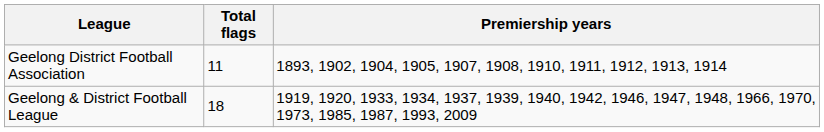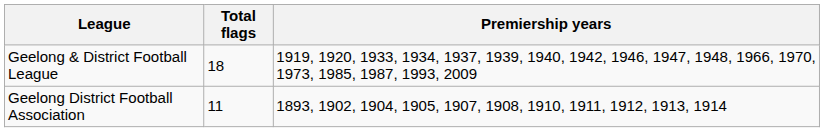rows swapped: Geelong District Football Association <-> Geelong & District Football League
